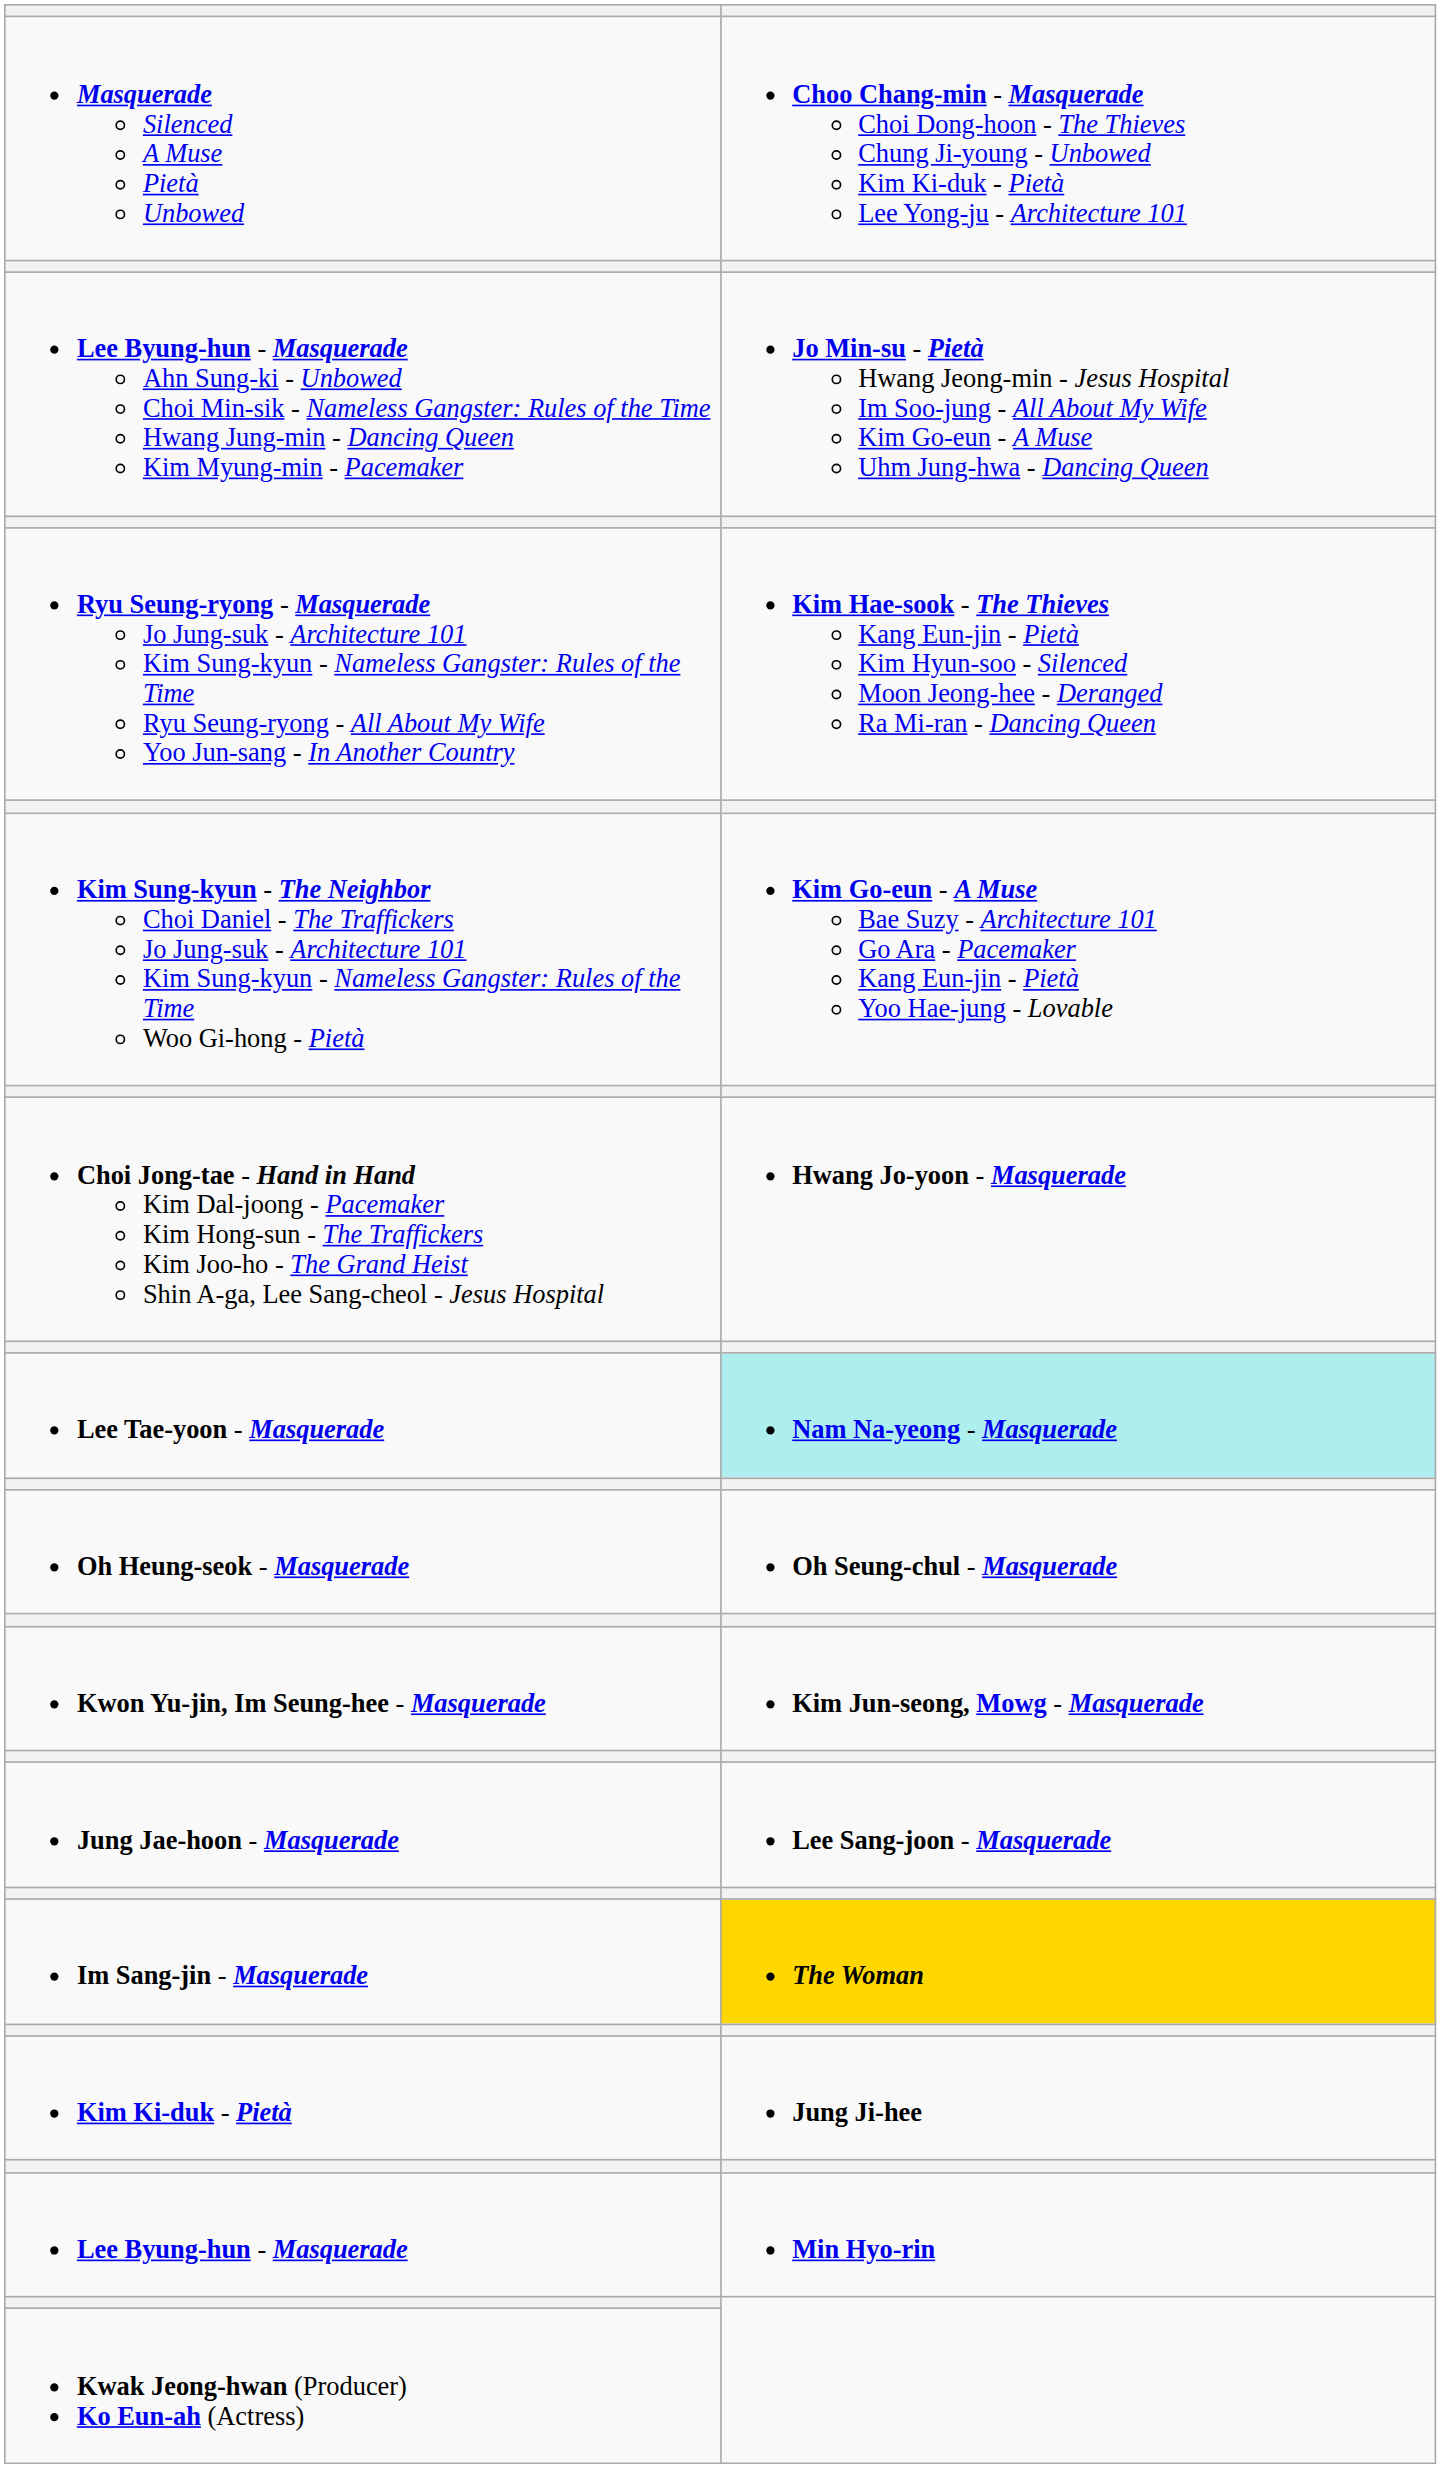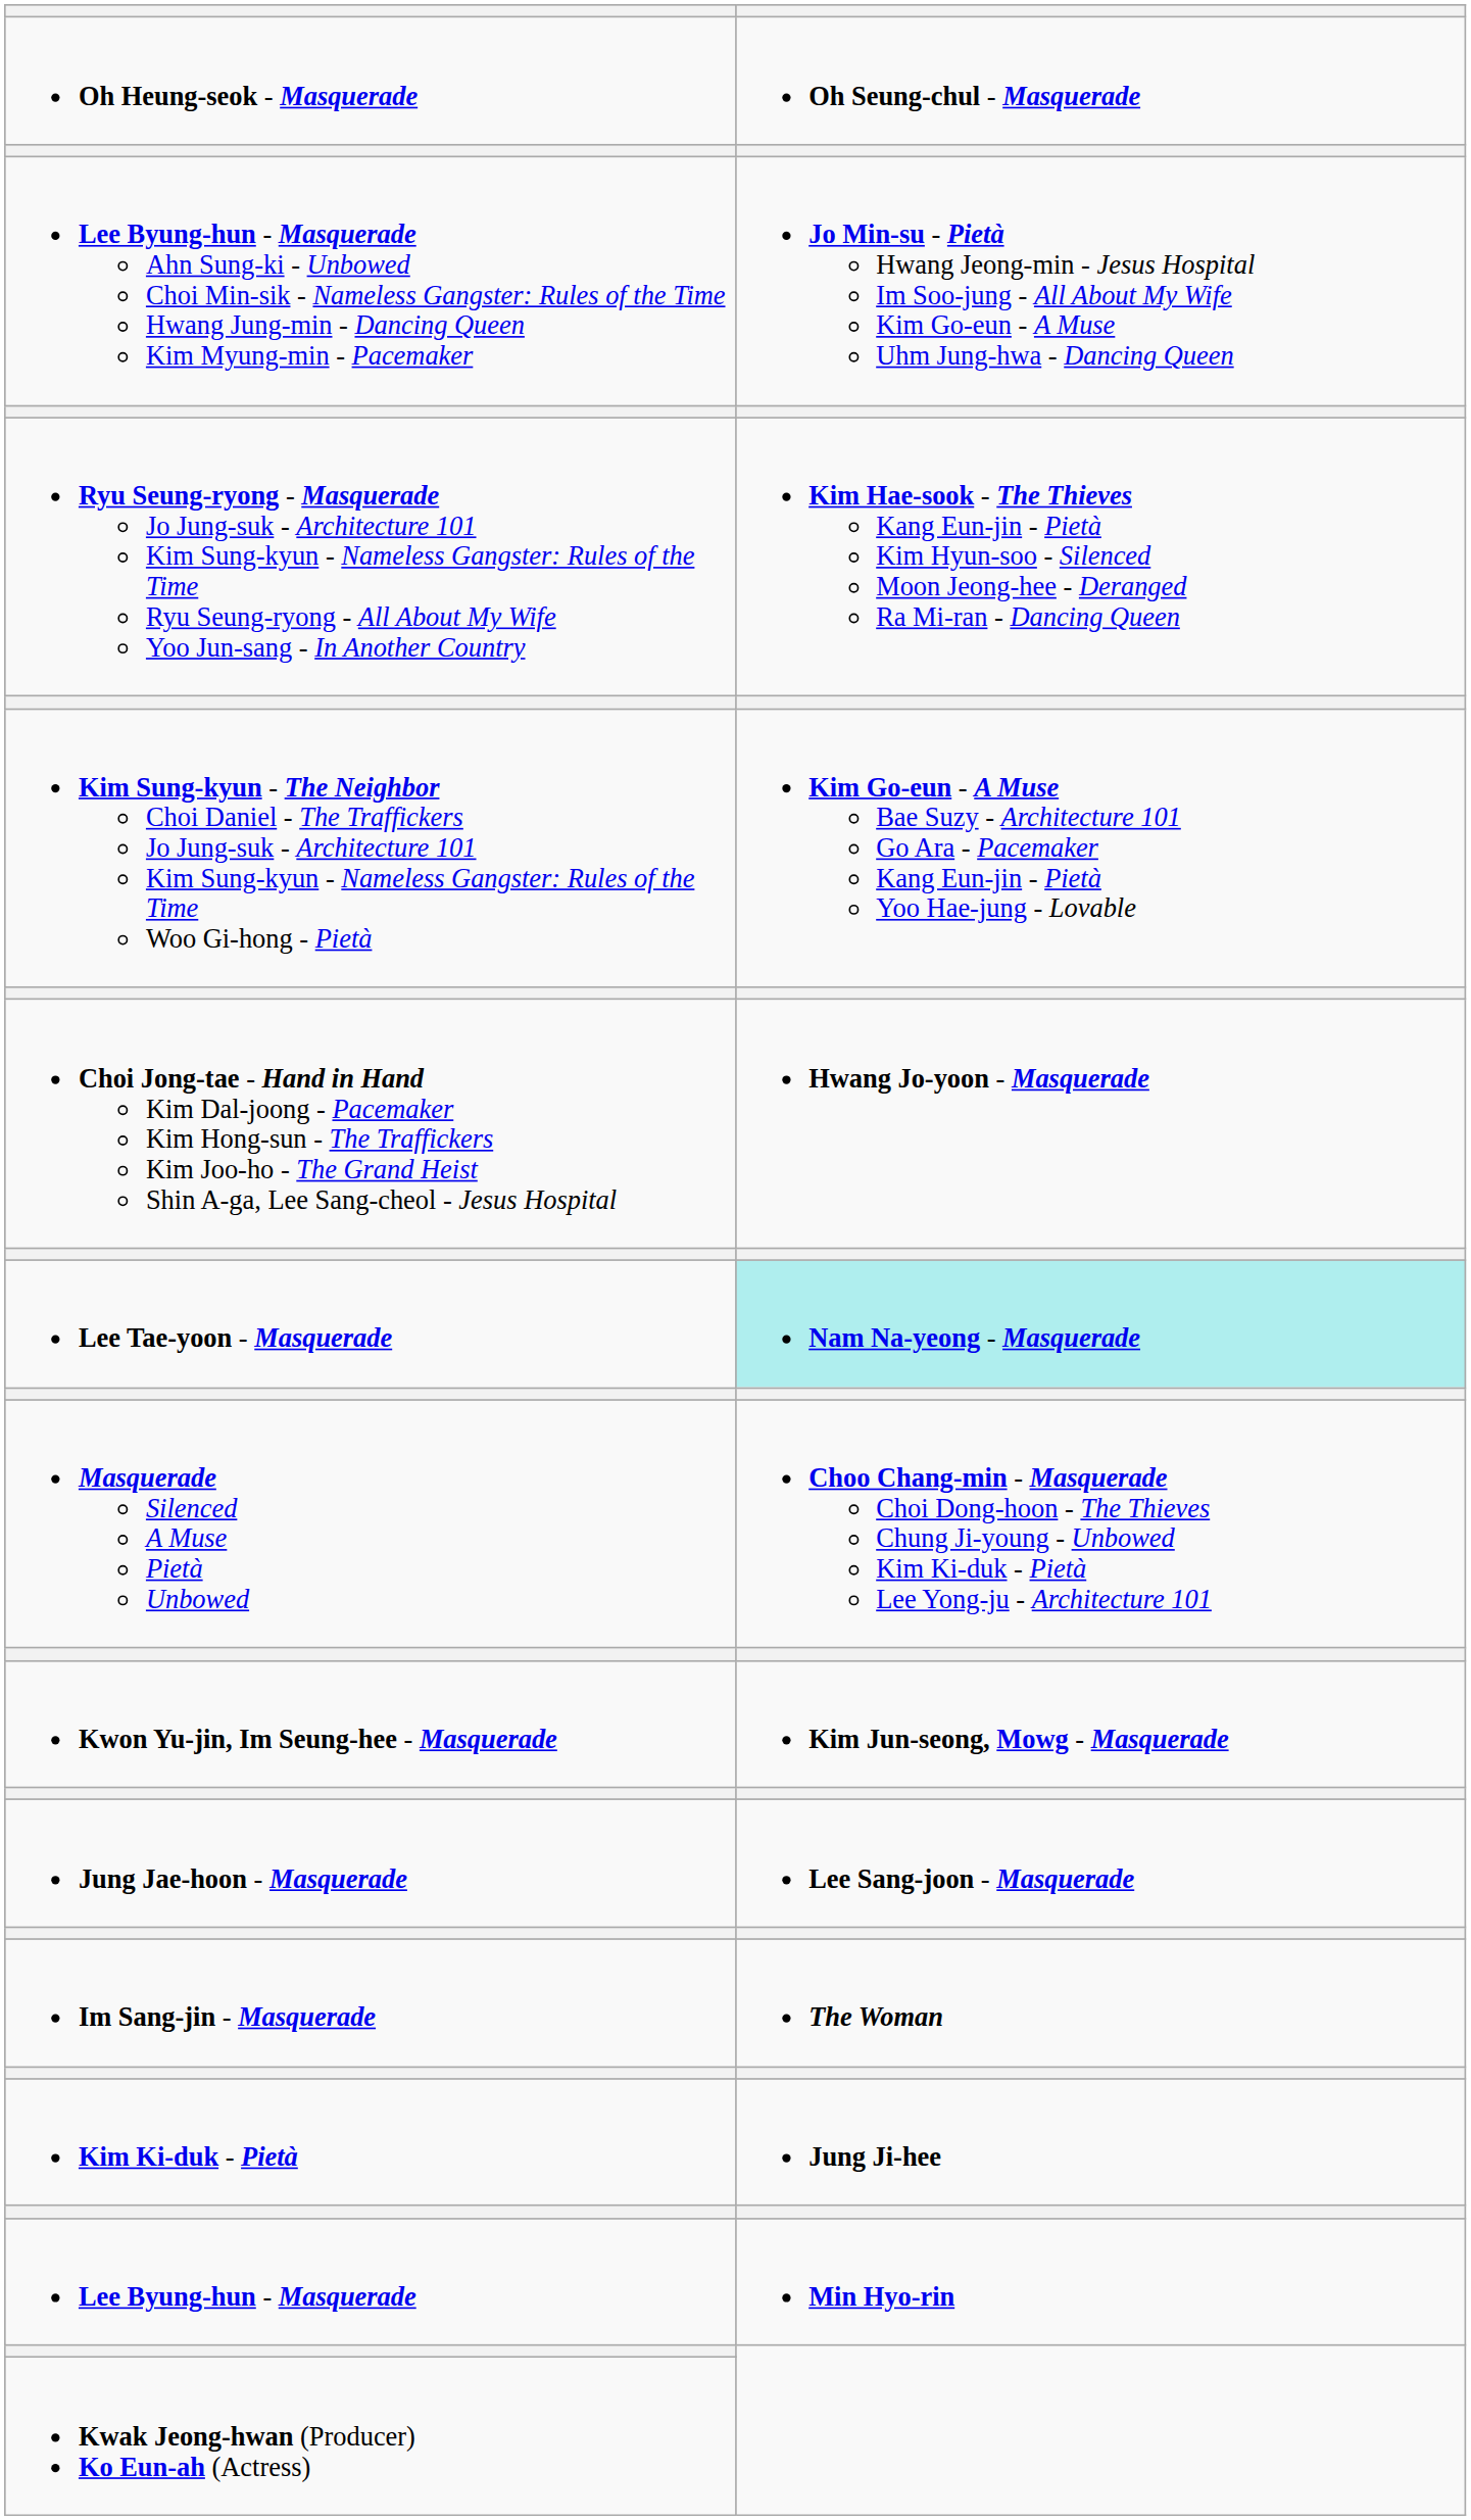rows swapped: Masquerade Silenced A Muse Pietà Unbowed <-> Oh Heung-seok - Masquerade
Im Sang-jin - Masquerade | column 2: gold background -> no background
